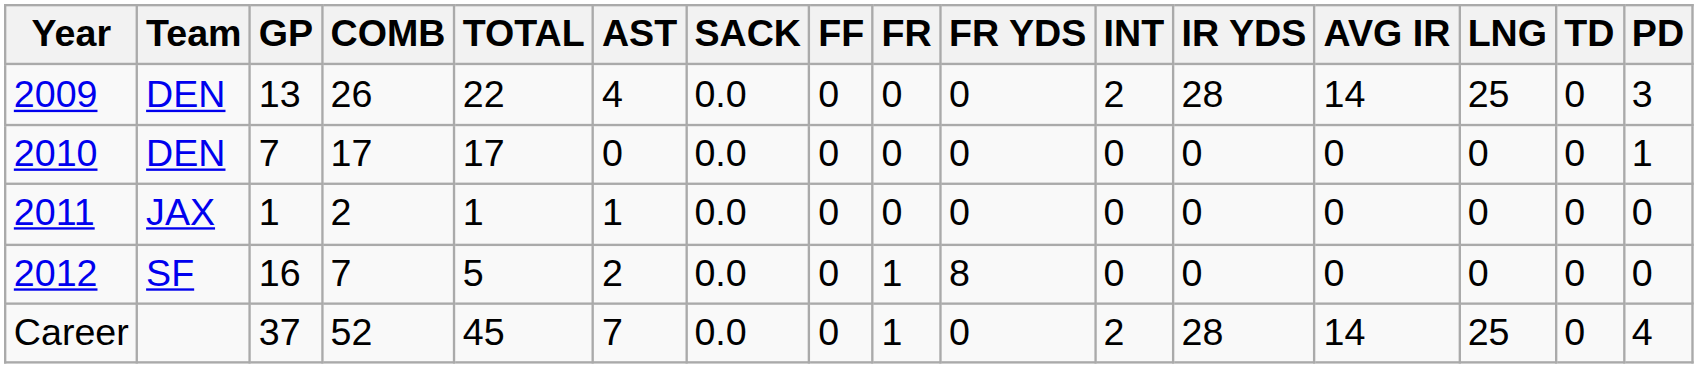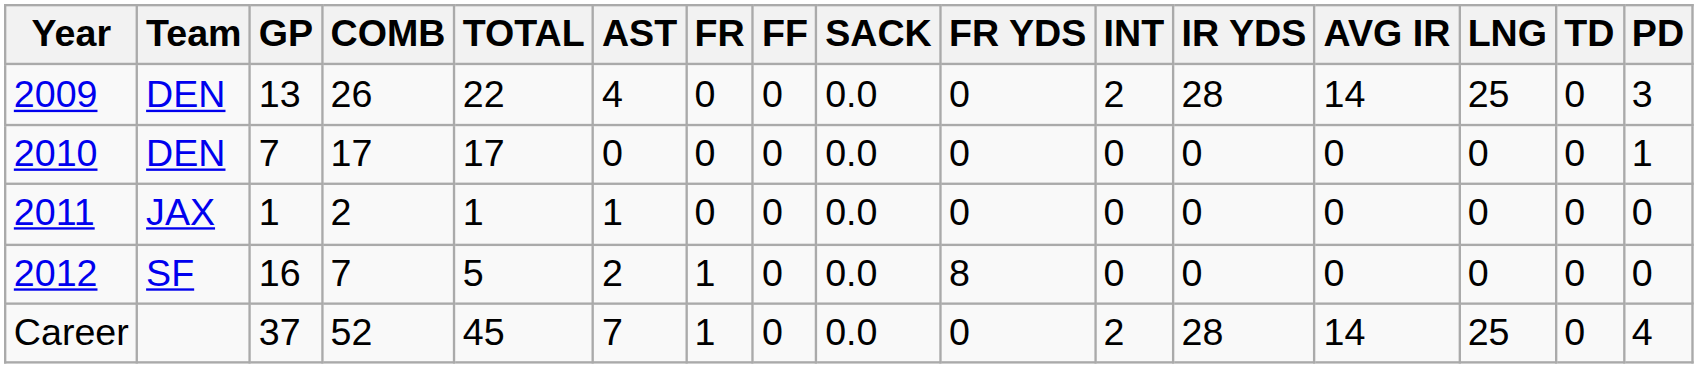columns swapped: SACK <-> FR
